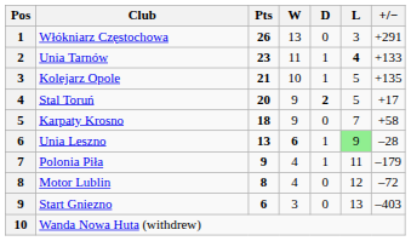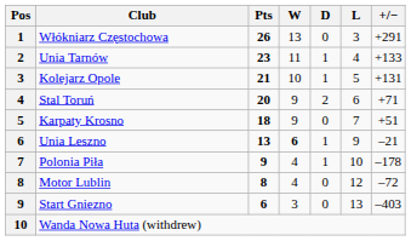Unia Tarnów | L: bold -> normal
Kolejarz Opole | +/−: +135 -> +131
Stal Toruń | D: bold -> normal
Stal Toruń | L: 5 -> 6
Stal Toruń | +/−: +17 -> +71
Karpaty Krosno | +/−: +58 -> +51
Unia Leszno | L: lightgreen background -> no background
Unia Leszno | +/−: –28 -> –21
Polonia Piła | L: 11 -> 10
Polonia Piła | +/−: –179 -> –178
